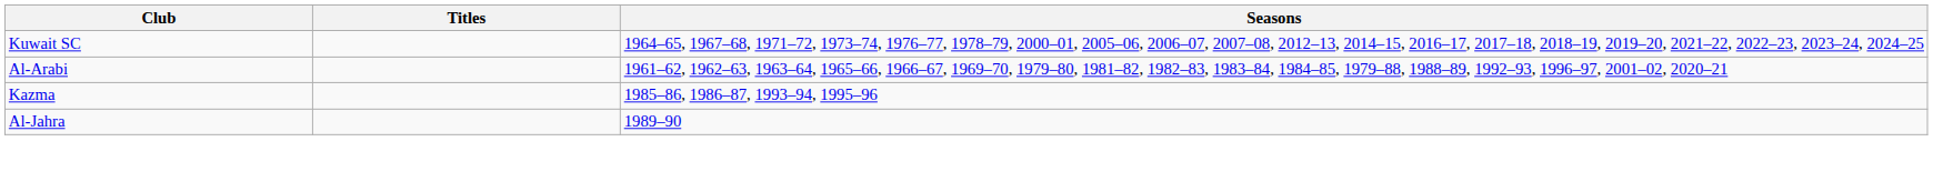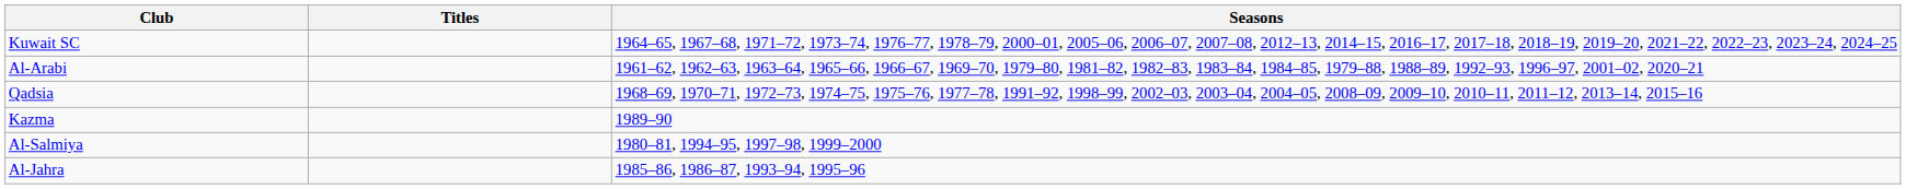+ row: Qadsia | 1968–69, 1970–71, 1972–73, 1974–75, 1975–76, 1977–78, 1991–92, 1998–99, 2002–03, 2003–04, 2004–05, 2008–09, 2009–10, 2010–11, 2011–12, 2013–14, 2015–16
Kazma | Seasons: 1985–86, 1986–87, 1993–94, 1995–96 -> 1989–90
+ row: Al-Salmiya | 1980–81, 1994–95, 1997–98, 1999–2000
Al-Jahra | Seasons: 1989–90 -> 1985–86, 1986–87, 1993–94, 1995–96
